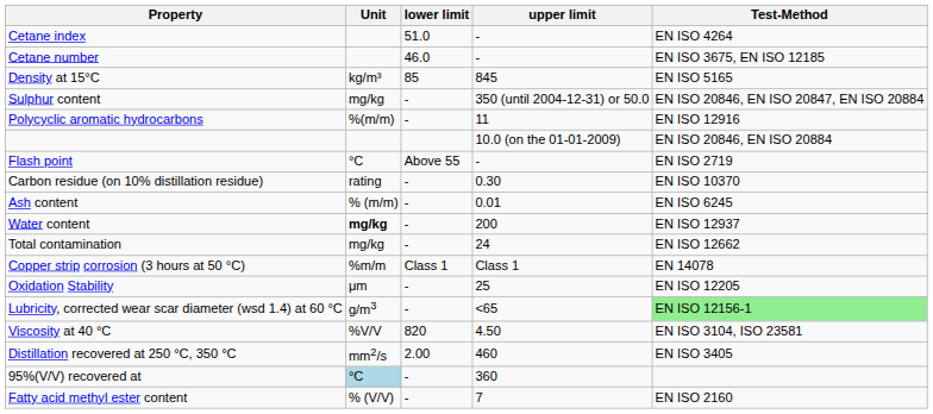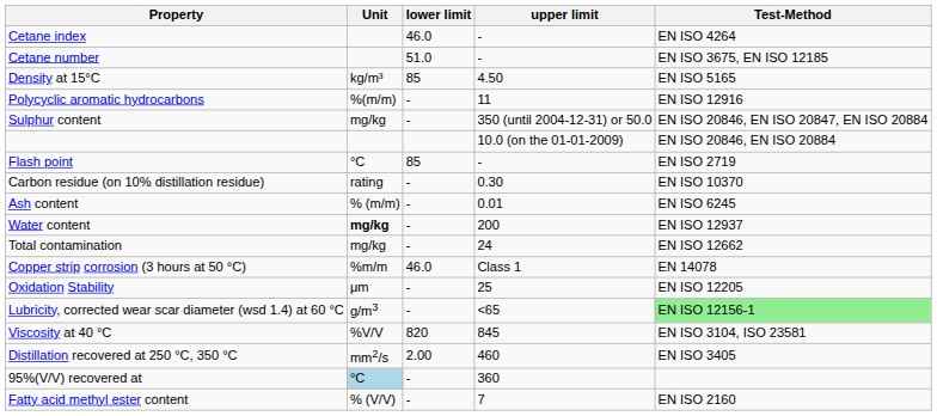Cetane index | lower limit: 51.0 -> 46.0
Cetane number | lower limit: 46.0 -> 51.0
Density at 15°C | upper limit: 845 -> 4.50
rows swapped: Polycyclic aromatic hydrocarbons <-> Sulphur content
Flash point | lower limit: Above 55 -> 85
Copper strip corrosion (3 hours at 50 °C) | lower limit: Class 1 -> 46.0
Viscosity at 40 °C | upper limit: 4.50 -> 845
